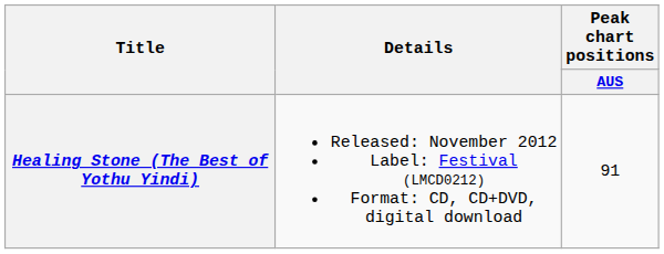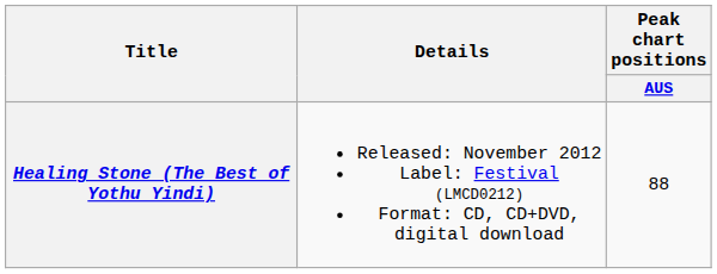Healing Stone (The Best of Yothu Yindi) | Peak chart positions / AUS: 91 -> 88
